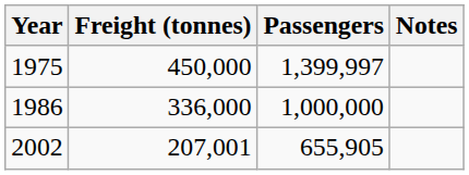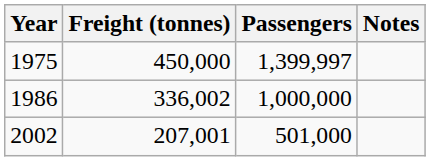1986 | Freight (tonnes): 336,000 -> 336,002
2002 | Passengers: 655,905 -> 501,000
